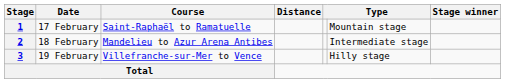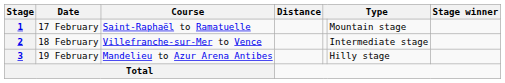2 | Course: Mandelieu to Azur Arena Antibes -> Villefranche-sur-Mer to Vence
3 | Course: Villefranche-sur-Mer to Vence -> Mandelieu to Azur Arena Antibes
